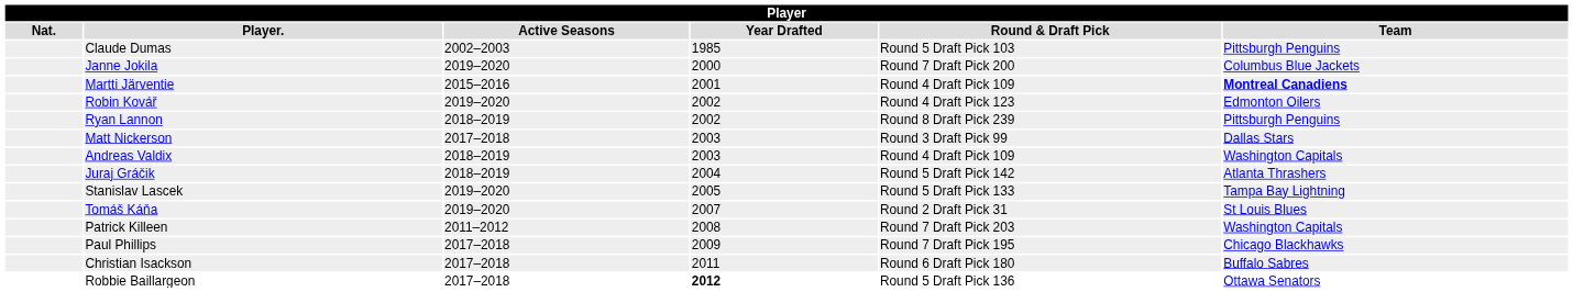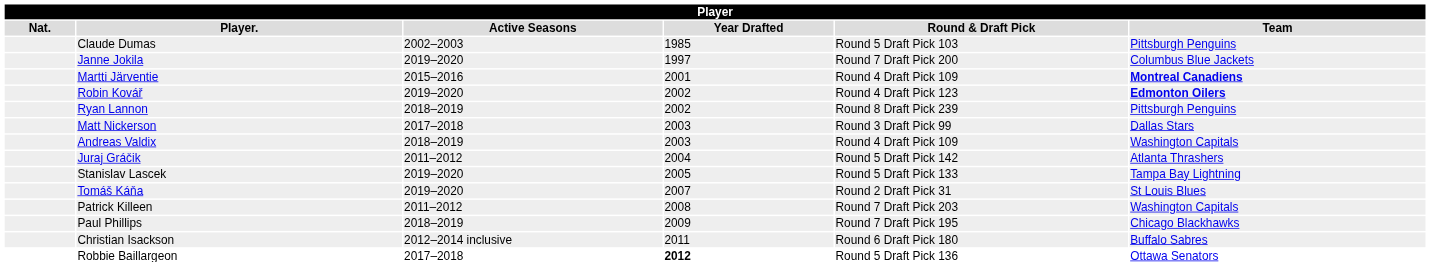Janne Jokila | Year Drafted: 2000 -> 1997
Robin Kovář | Team: normal -> bold
Juraj Gráčik | Active Seasons: 2018–2019 -> 2011–2012
Paul Phillips | Active Seasons: 2017–2018 -> 2018–2019
Christian Isackson | Active Seasons: 2017–2018 -> 2012–2014 inclusive
